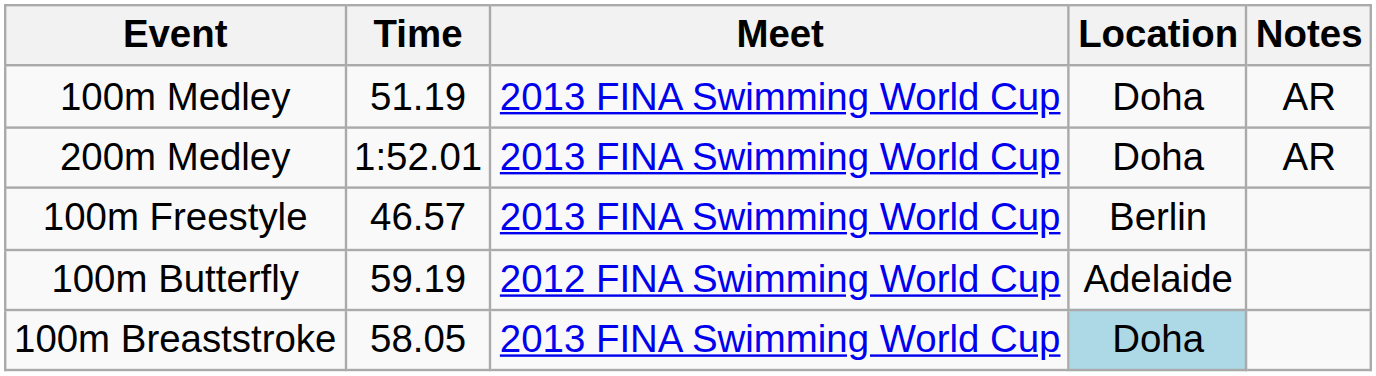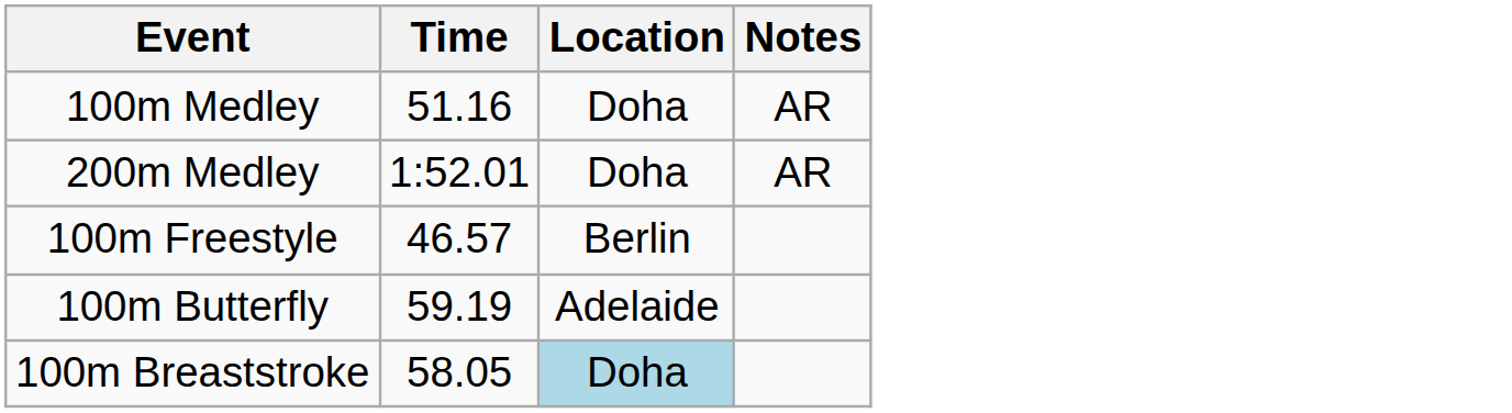- column: Meet | 2013 FINA Swimming World Cup | 2013 FINA Swimming World Cup | 2013 FINA Swimming World Cup | 2012 FINA Swimming World Cup | 2013 FINA Swimming World Cup
100m Medley | Time: 51.19 -> 51.16
